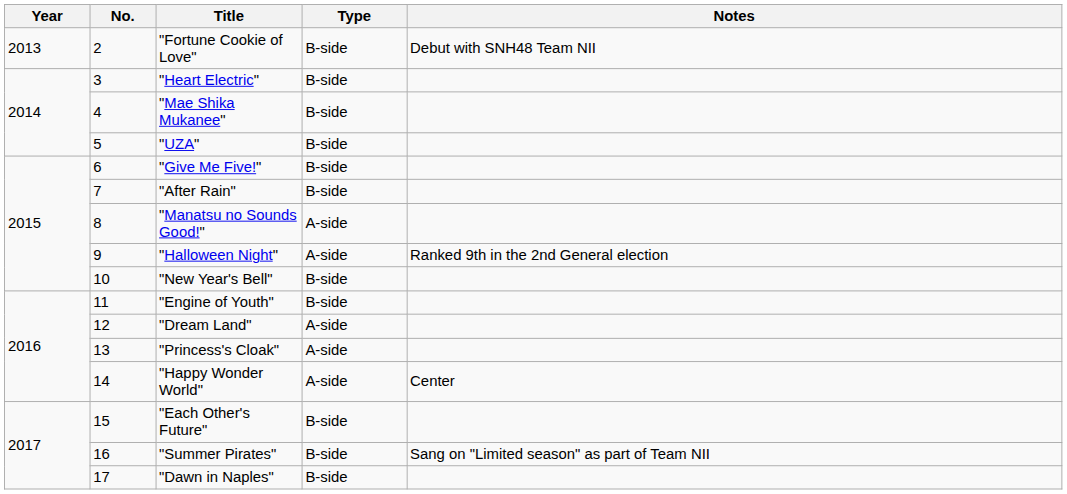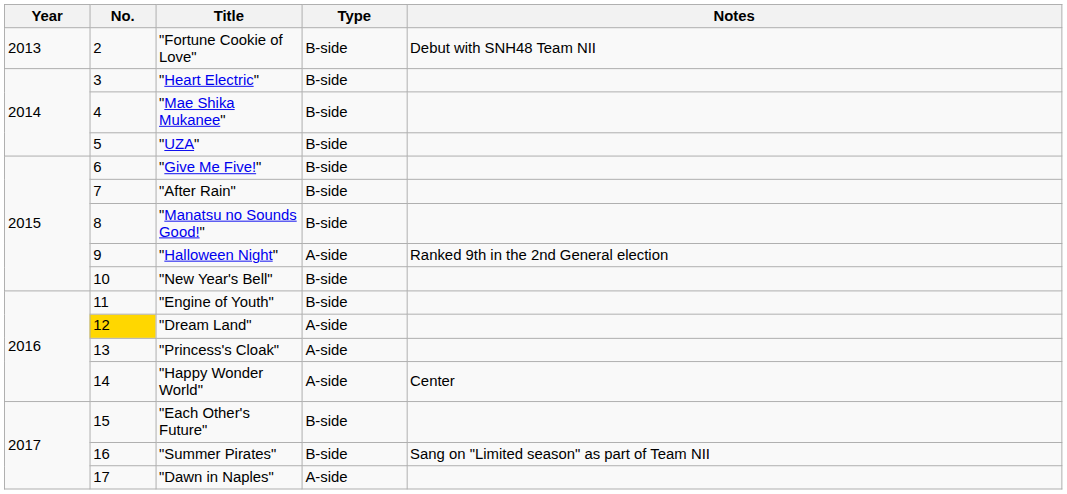"Manatsu no Sounds Good!" | Type: A-side -> B-side
"Dream Land" | No.: no background -> gold background
"Dawn in Naples" | Type: B-side -> A-side
